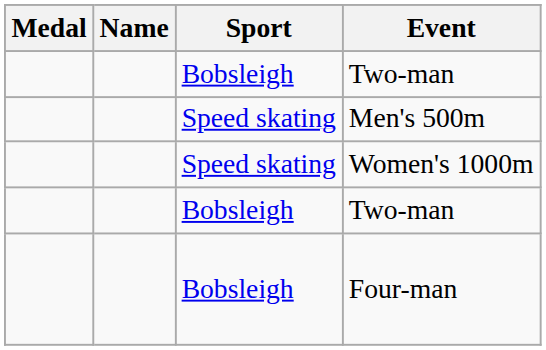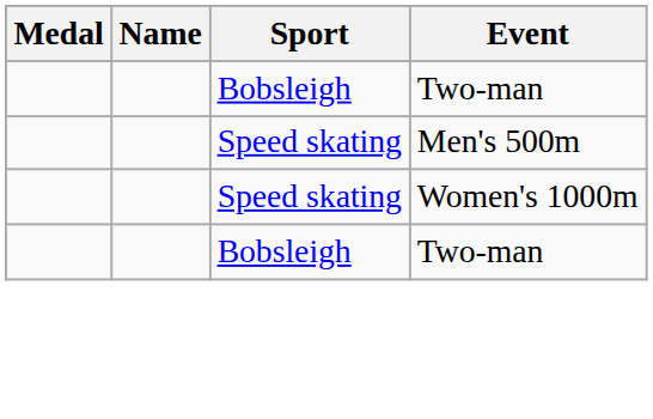- row: Bobsleigh | Four-man
